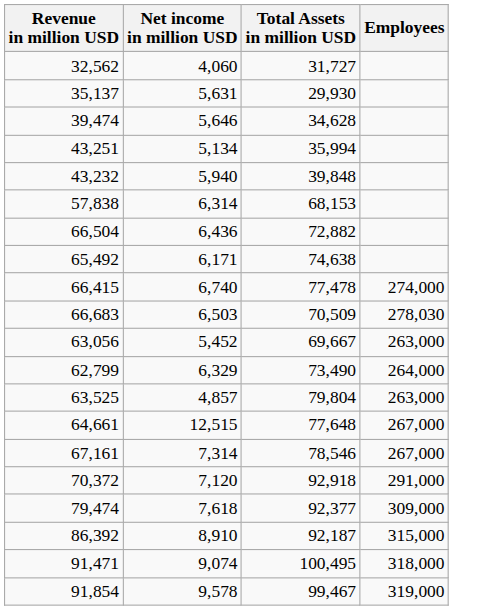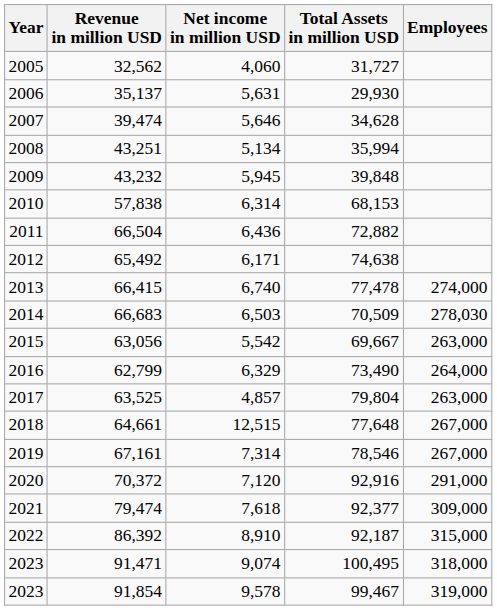+ column: Year | 2005 | 2006 | 2007 | 2008 | 2009 | 2010 | 2011 | 2012 | 2013 | 2014 | 2015 | 2016 | 2017 | 2018 | 2019 | 2020 | 2021 | 2022 | 2023 | 2023
43,232 | Net income in million USD: 5,940 -> 5,945
63,056 | Net income in million USD: 5,452 -> 5,542
70,372 | Total Assets in million USD: 92,918 -> 92,916
